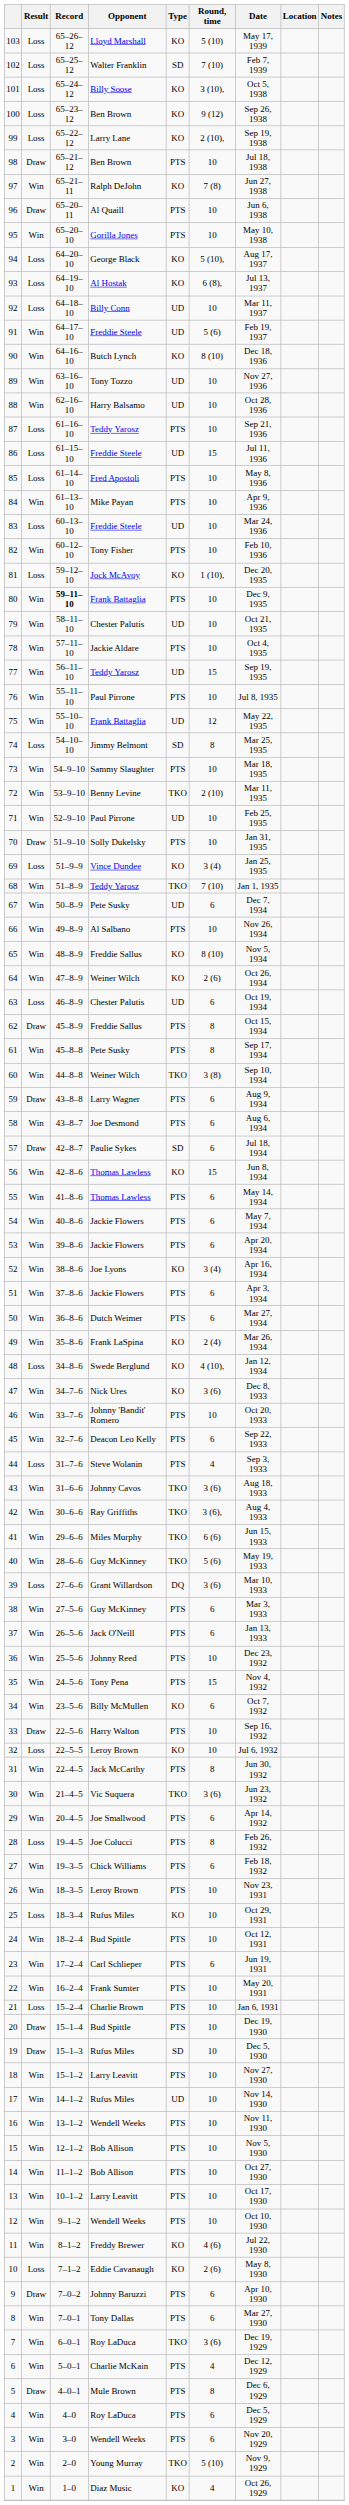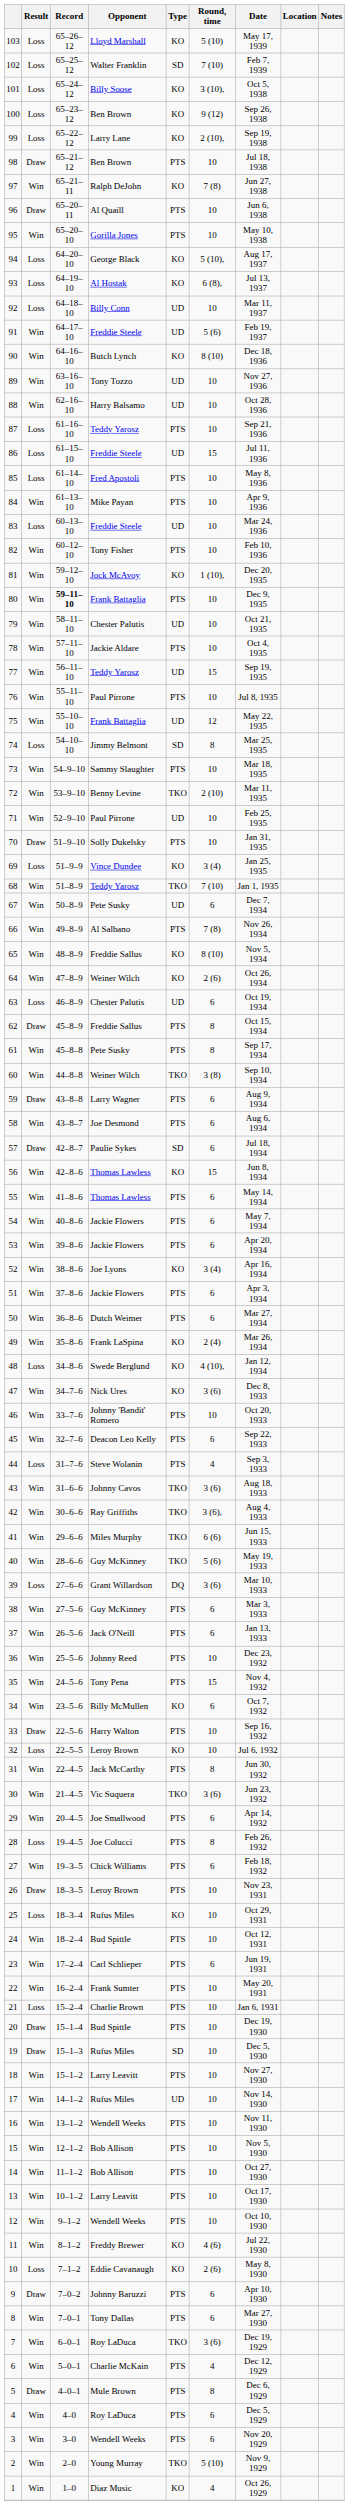81 | Result: Loss -> Win
66 | Round, time: 10 -> 7 (8)
26 | Result: Win -> Draw
